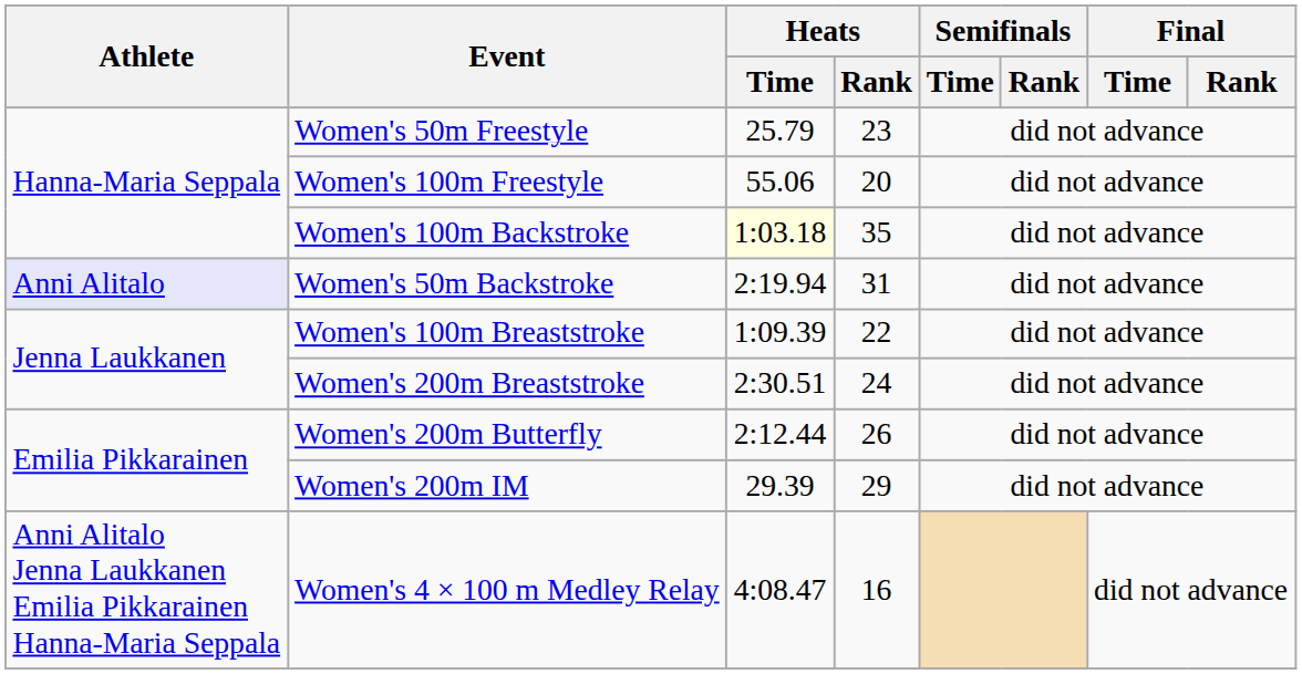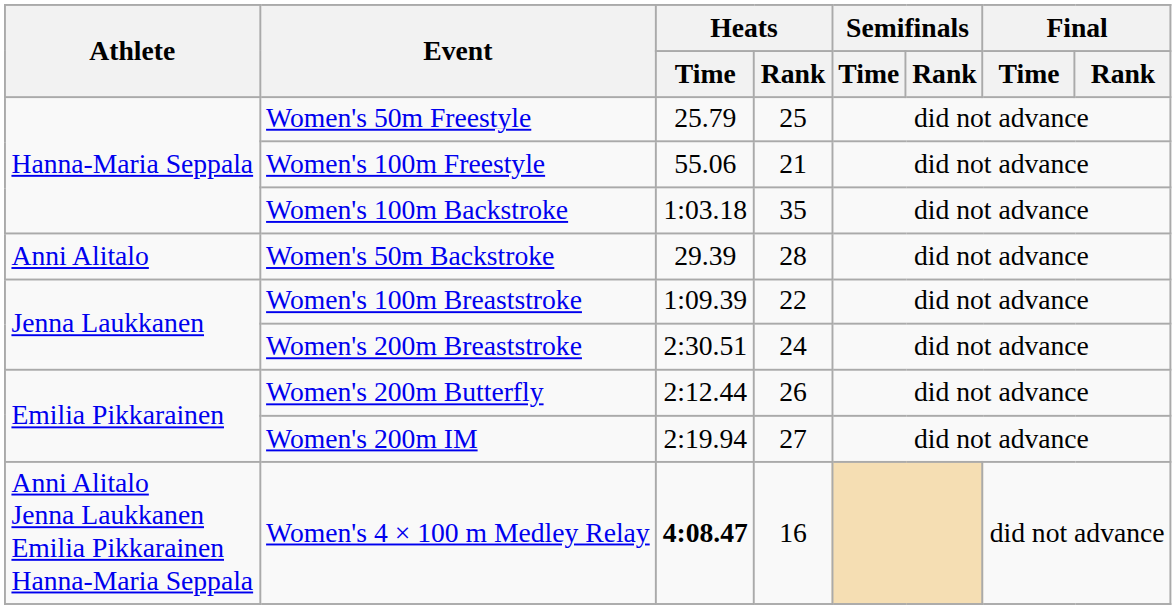Women's 50m Freestyle | Heats / Rank: 23 -> 25
Women's 100m Freestyle | Heats / Rank: 20 -> 21
Women's 100m Backstroke | Heats / Time: lightyellow background -> no background
Women's 50m Backstroke | Athlete: lavender background -> no background
Women's 50m Backstroke | Heats / Time: 2:19.94 -> 29.39
Women's 50m Backstroke | Heats / Rank: 31 -> 28
Women's 200m IM | Heats / Time: 29.39 -> 2:19.94
Women's 200m IM | Heats / Rank: 29 -> 27
Women's 4 × 100 m Medley Relay | Heats / Time: normal -> bold
